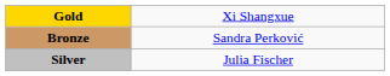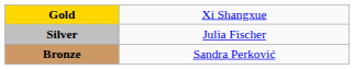rows swapped: Silver <-> Bronze
